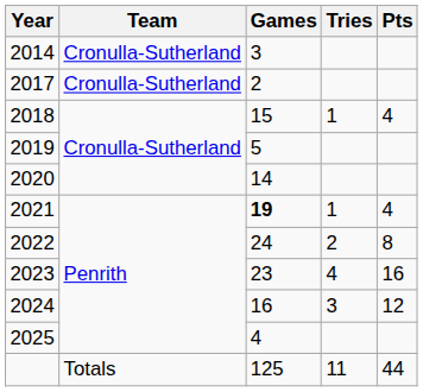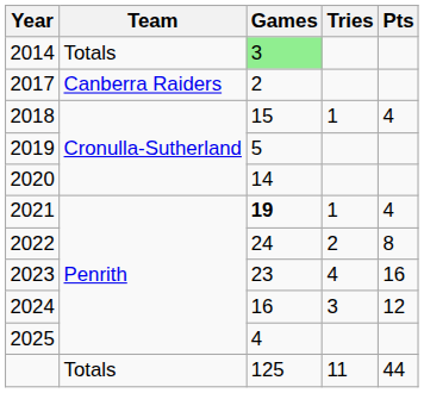2014 | Team: Cronulla-Sutherland -> Totals
2014 | Games: no background -> lightgreen background
2017 | Team: Cronulla-Sutherland -> Canberra Raiders
